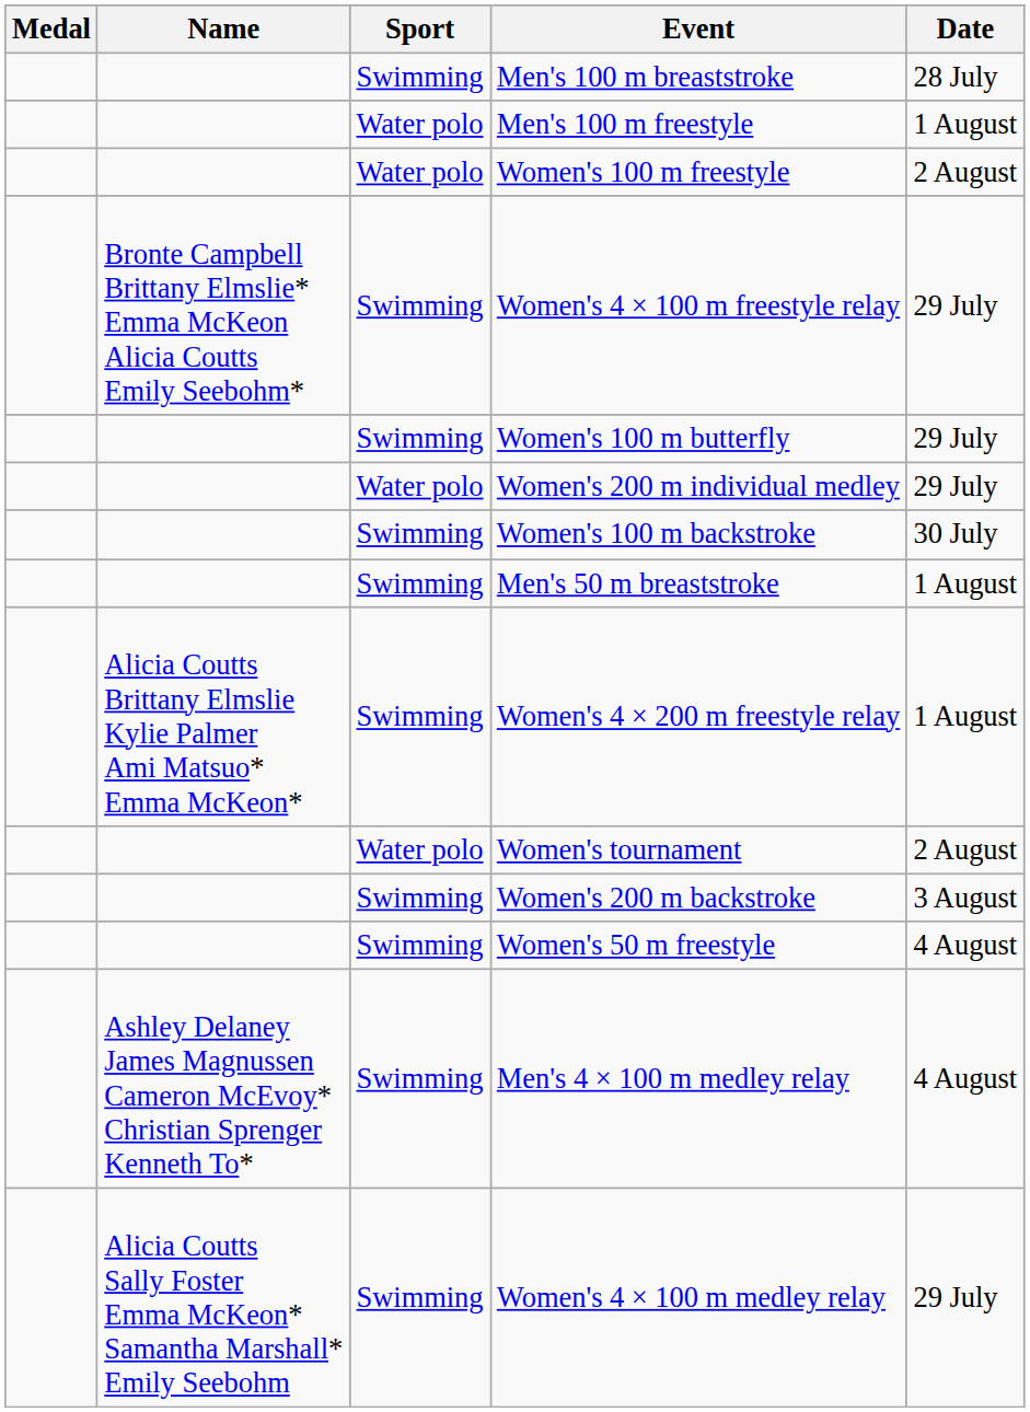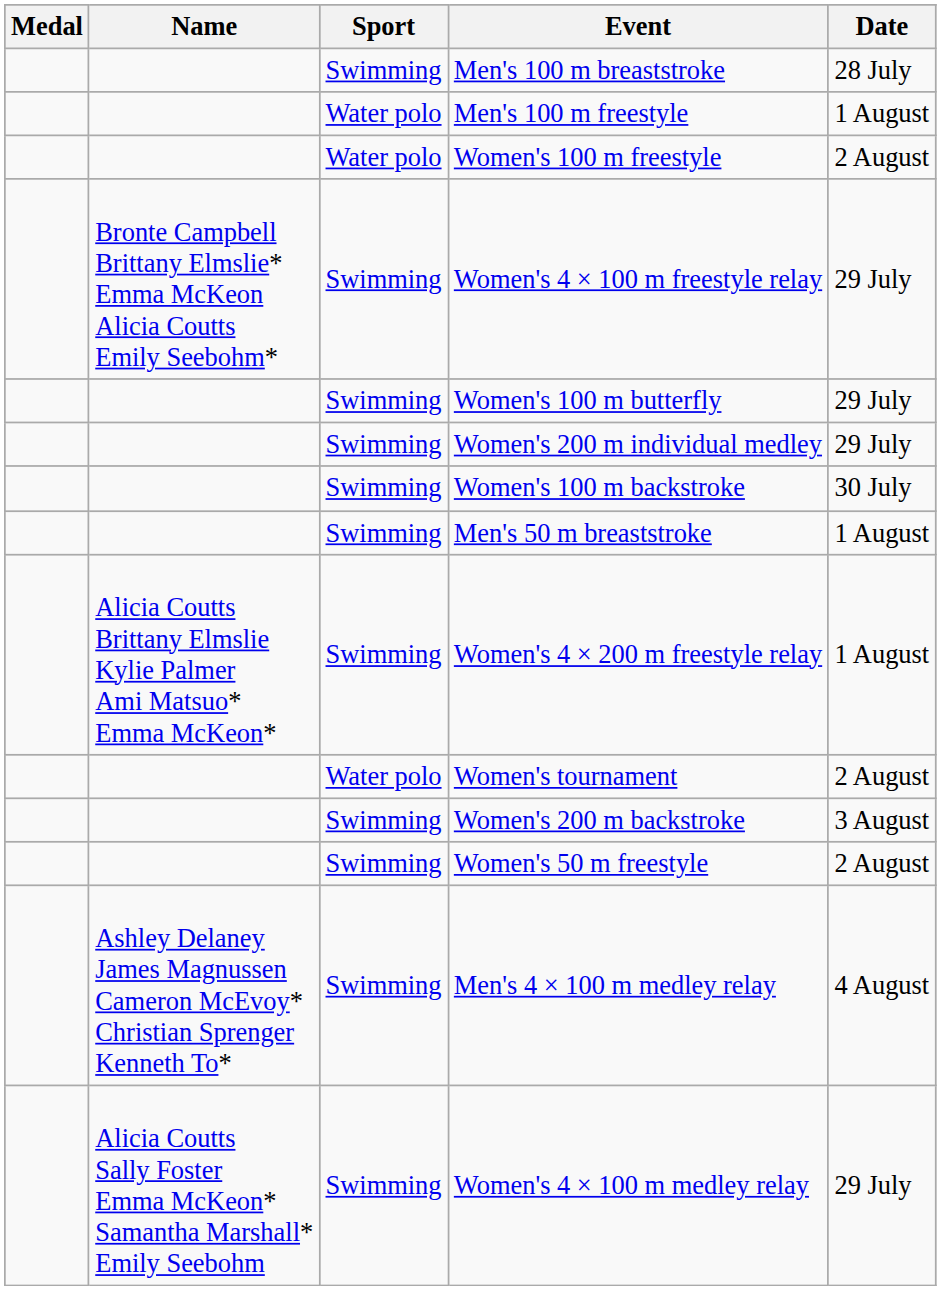Women's 200 m individual medley | Sport: Water polo -> Swimming
Women's 50 m freestyle | Date: 4 August -> 2 August
